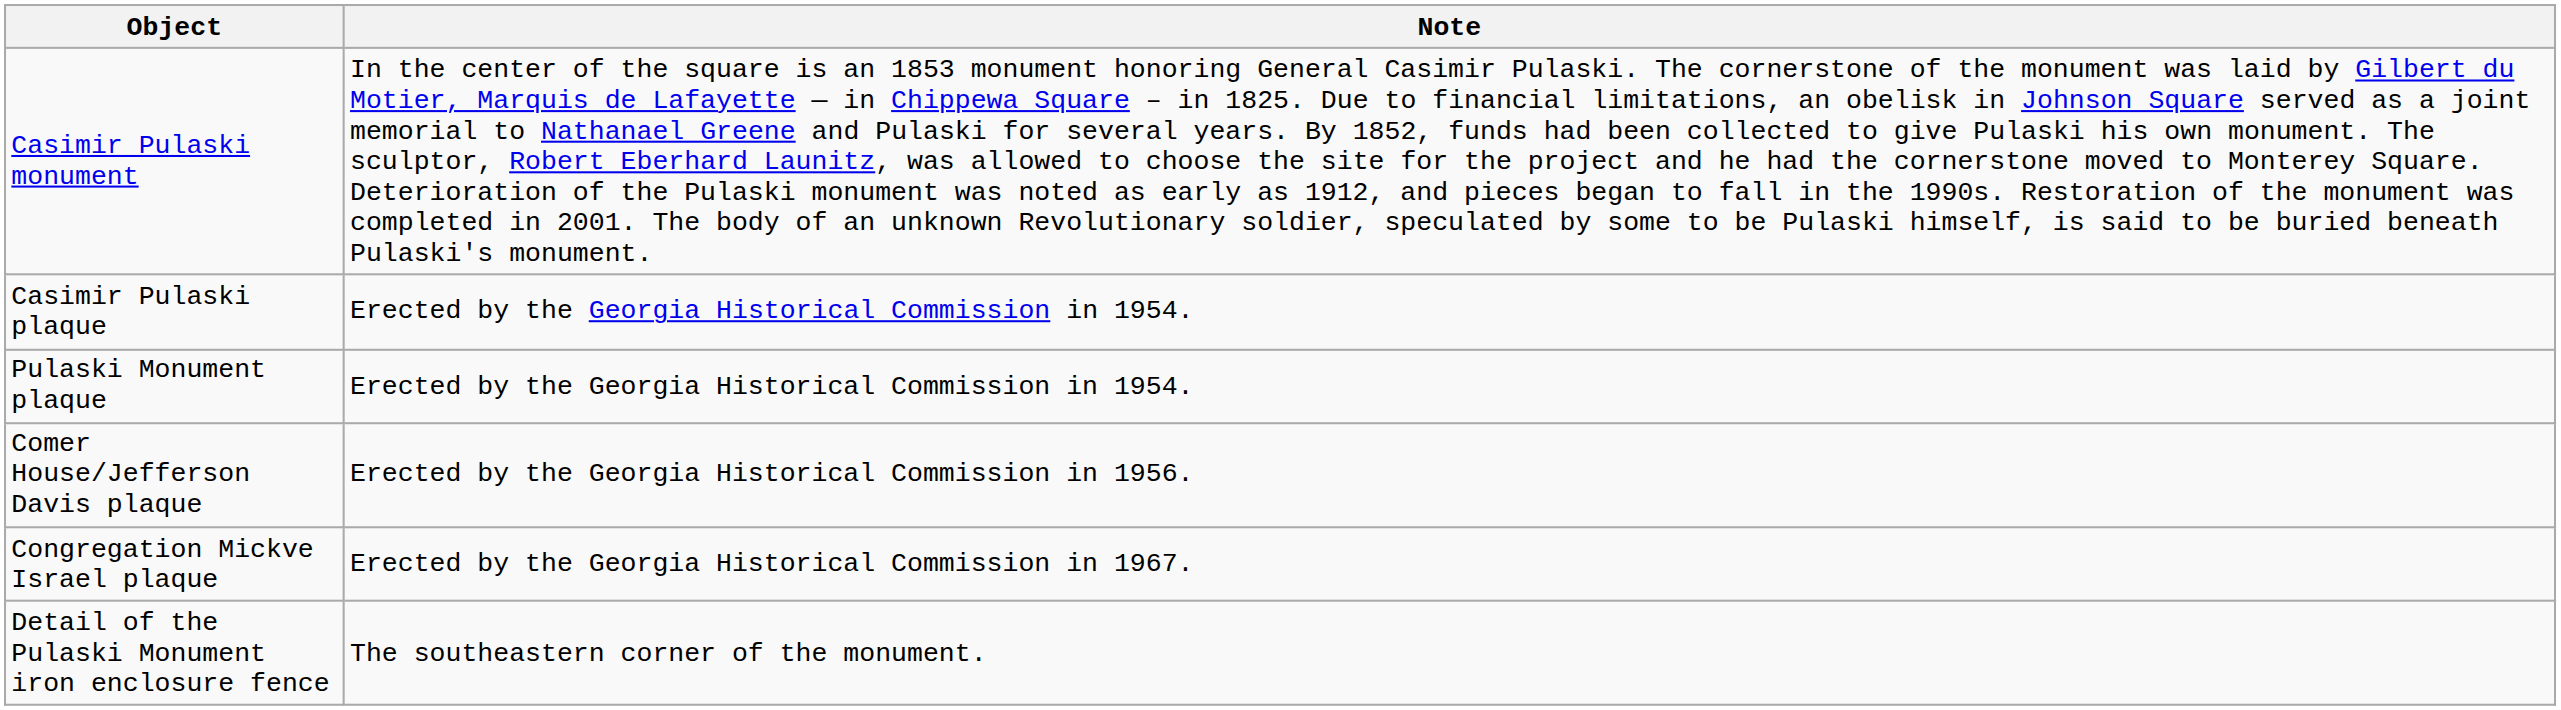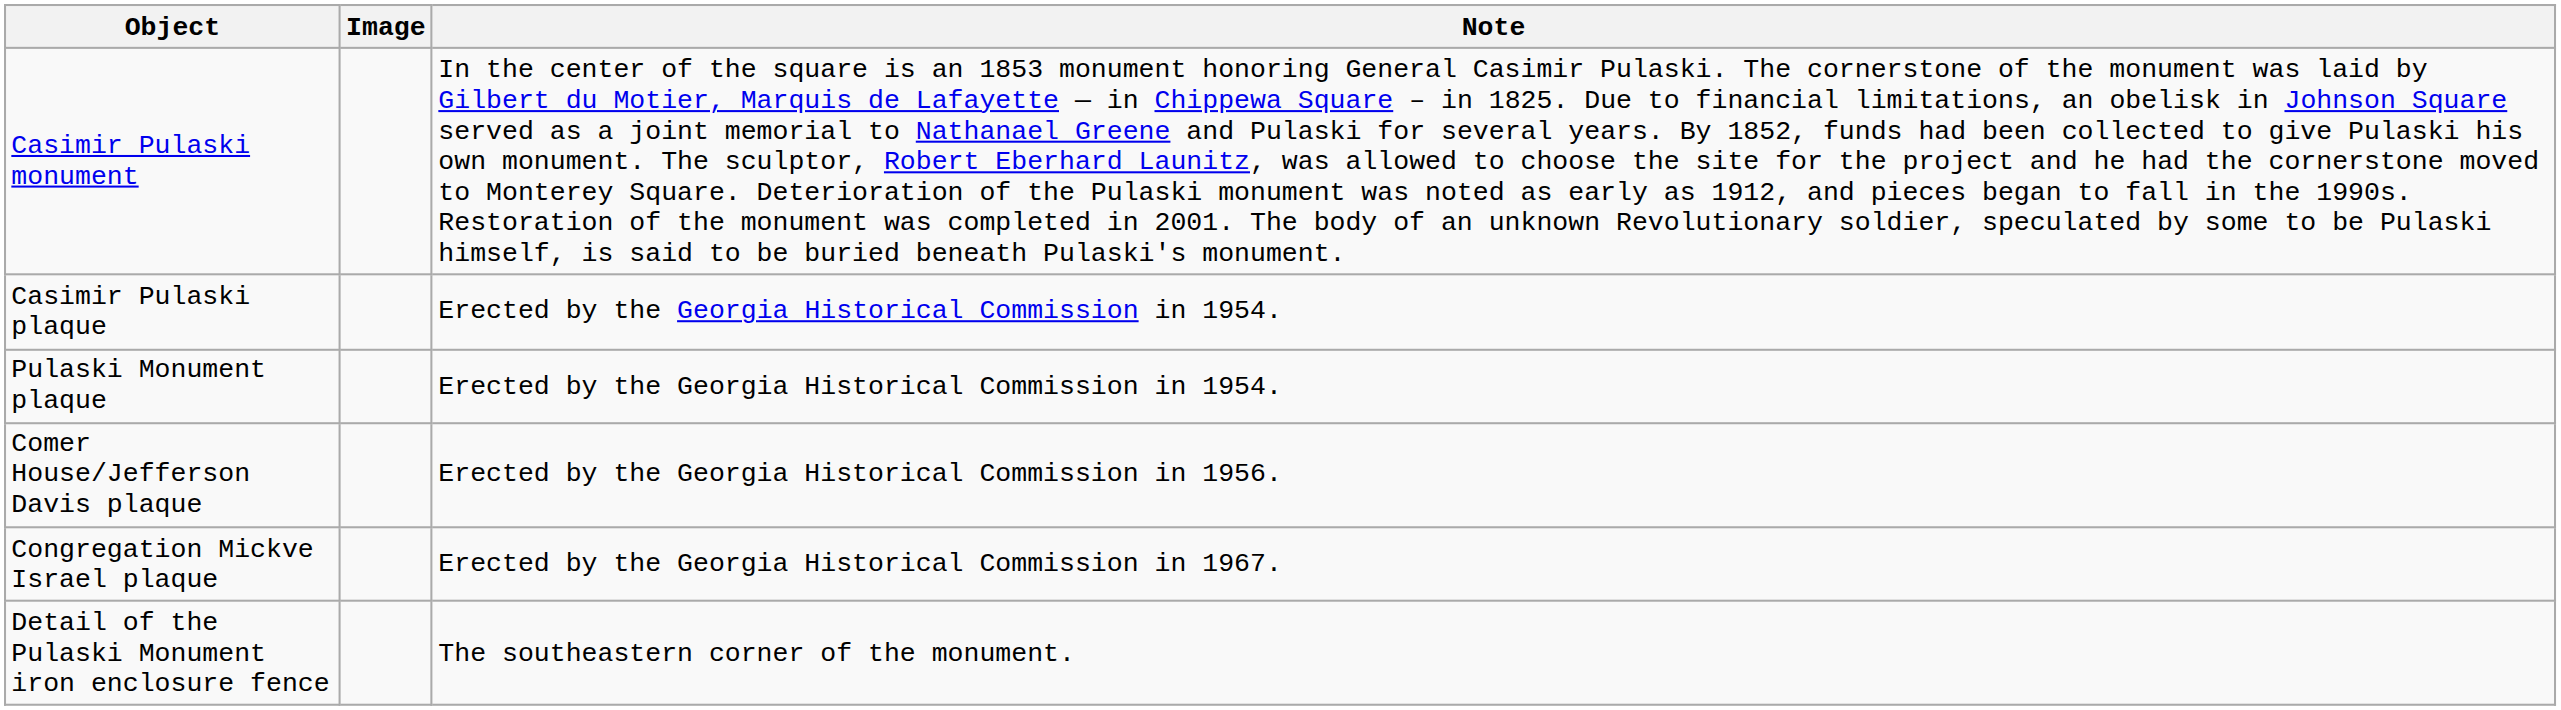+ column: Image
